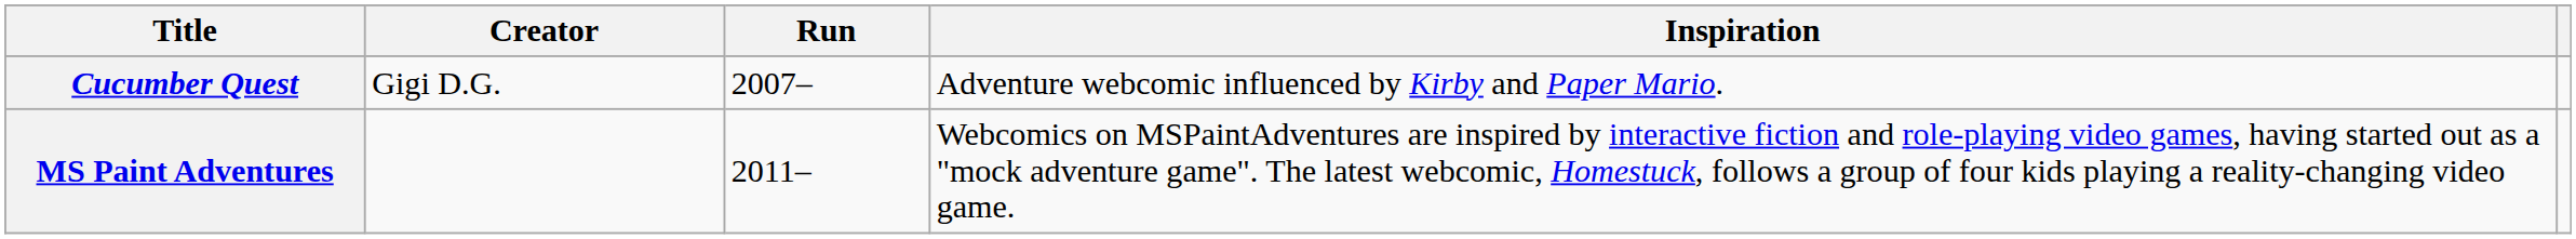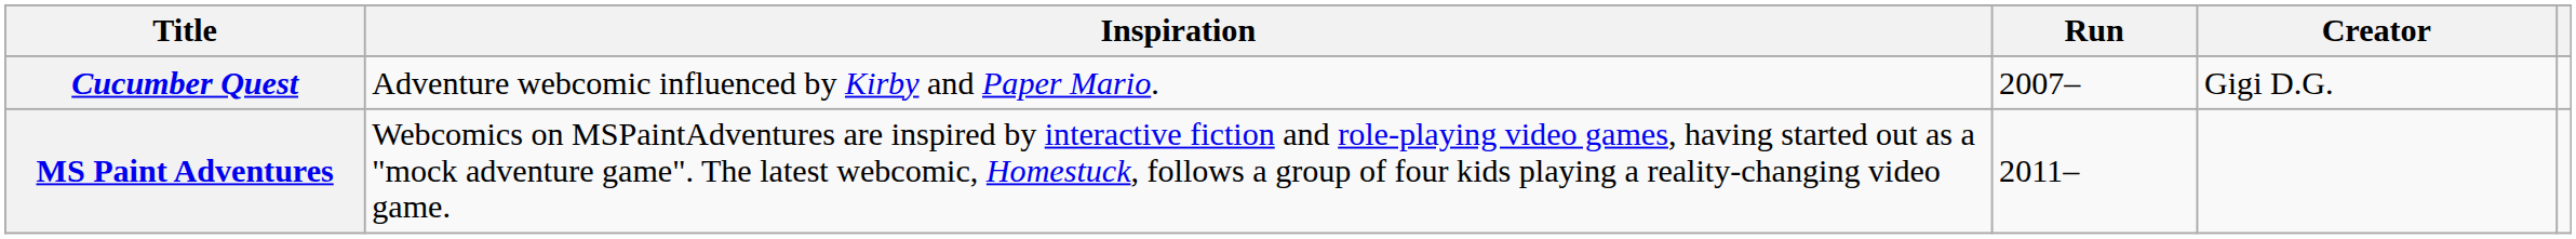columns swapped: Creator <-> Inspiration
